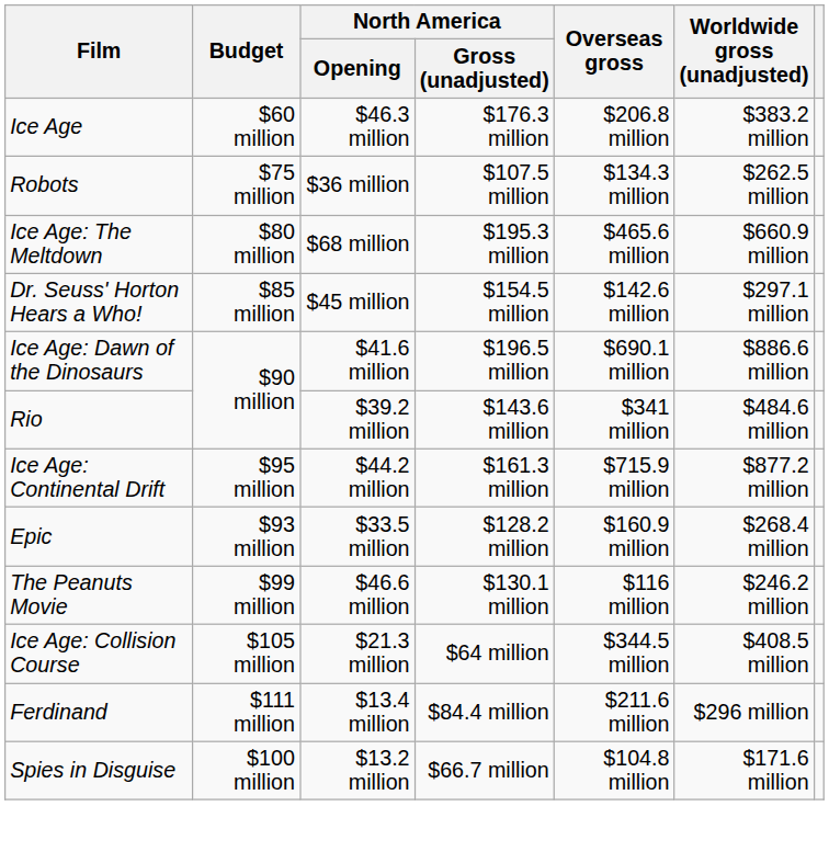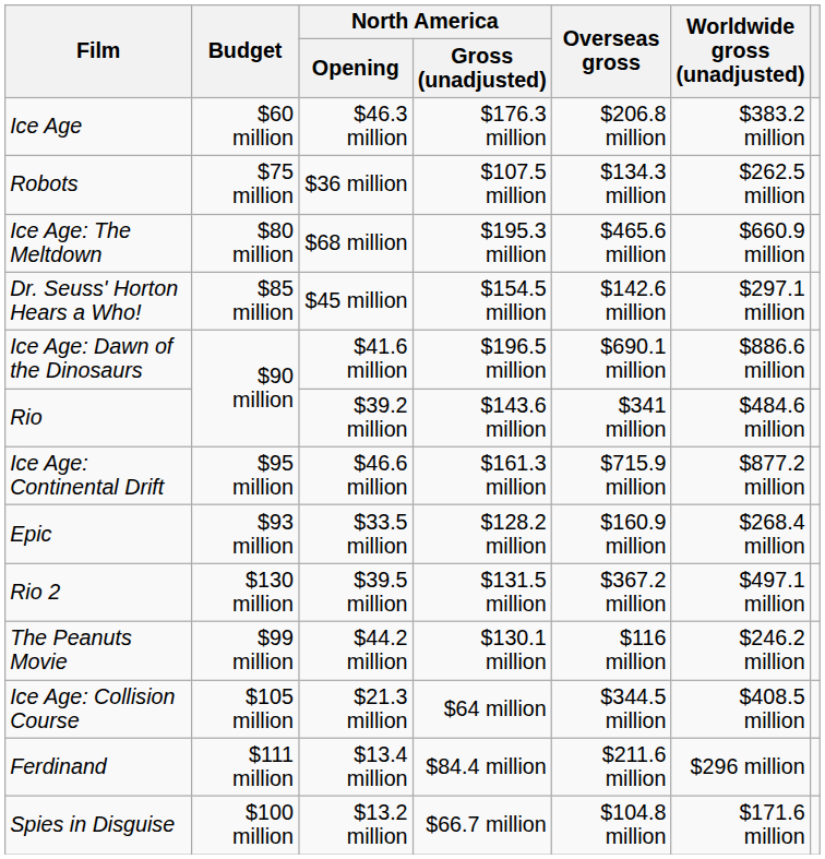Ice Age: Continental Drift | North America / Opening: $44.2 million -> $46.6 million
+ row: Rio 2 | $130 million | $39.5 million | $131.5 million | $367.2 million | $497.1 million
The Peanuts Movie | North America / Opening: $46.6 million -> $44.2 million
